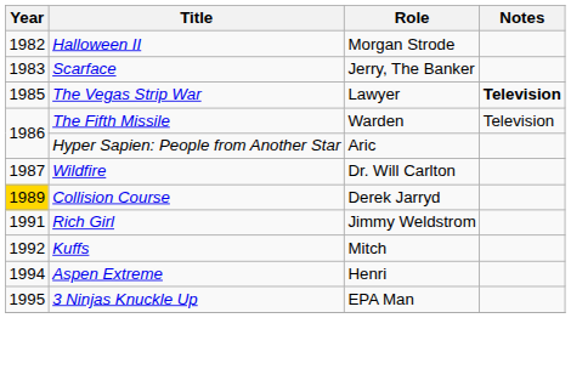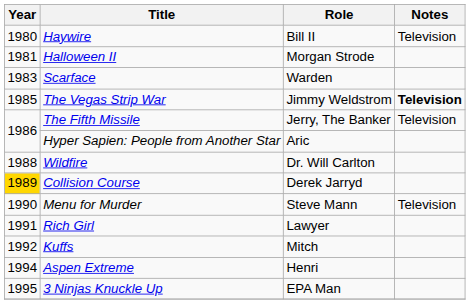+ row: 1980 | Haywire | Bill II | Television
Halloween II | Year: 1982 -> 1981
Scarface | Role: Jerry, The Banker -> Warden
The Vegas Strip War | Role: Lawyer -> Jimmy Weldstrom
The Fifth Missile | Role: Warden -> Jerry, The Banker
Wildfire | Year: 1987 -> 1988
+ row: 1990 | Menu for Murder | Steve Mann | Television
Rich Girl | Role: Jimmy Weldstrom -> Lawyer
